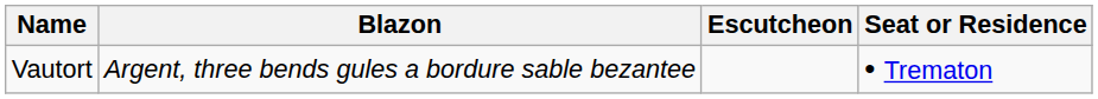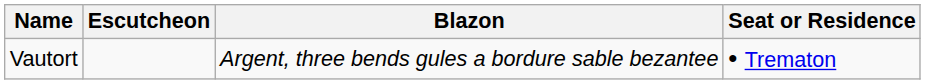columns swapped: Escutcheon <-> Blazon
